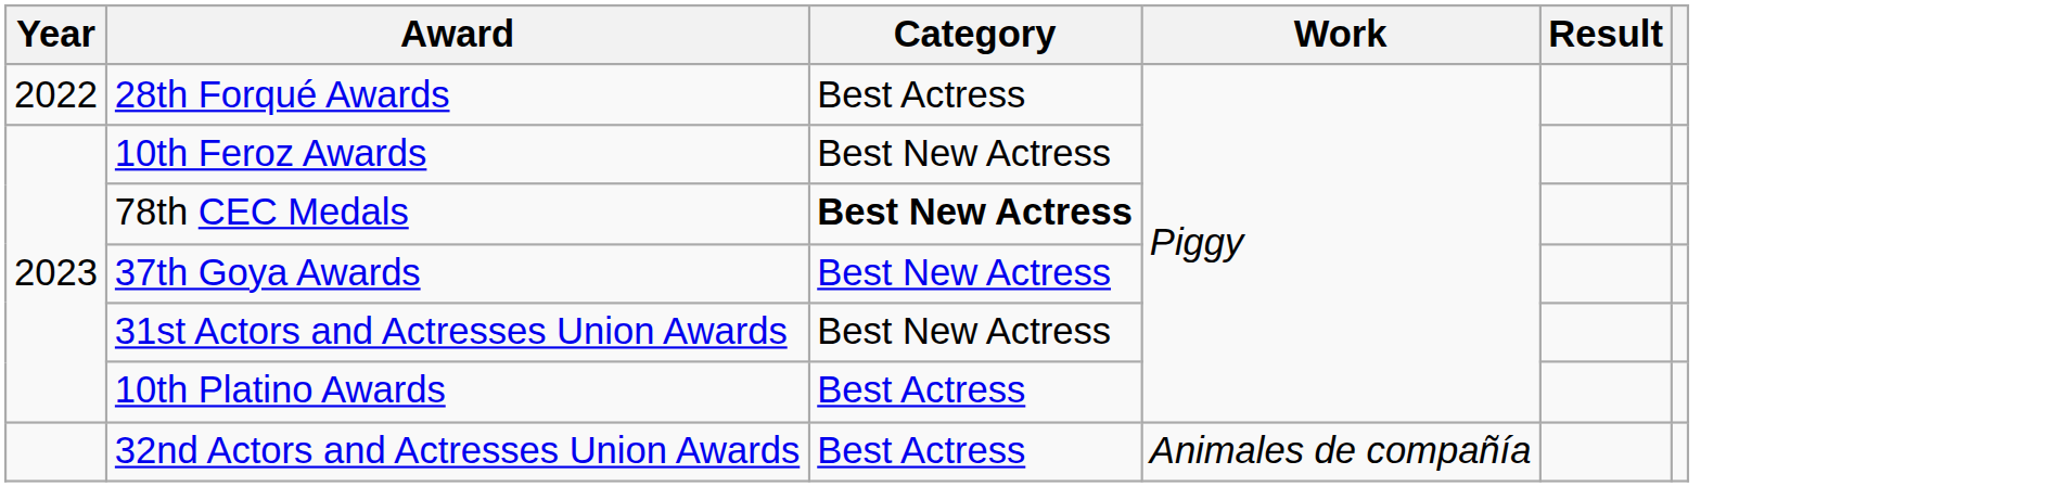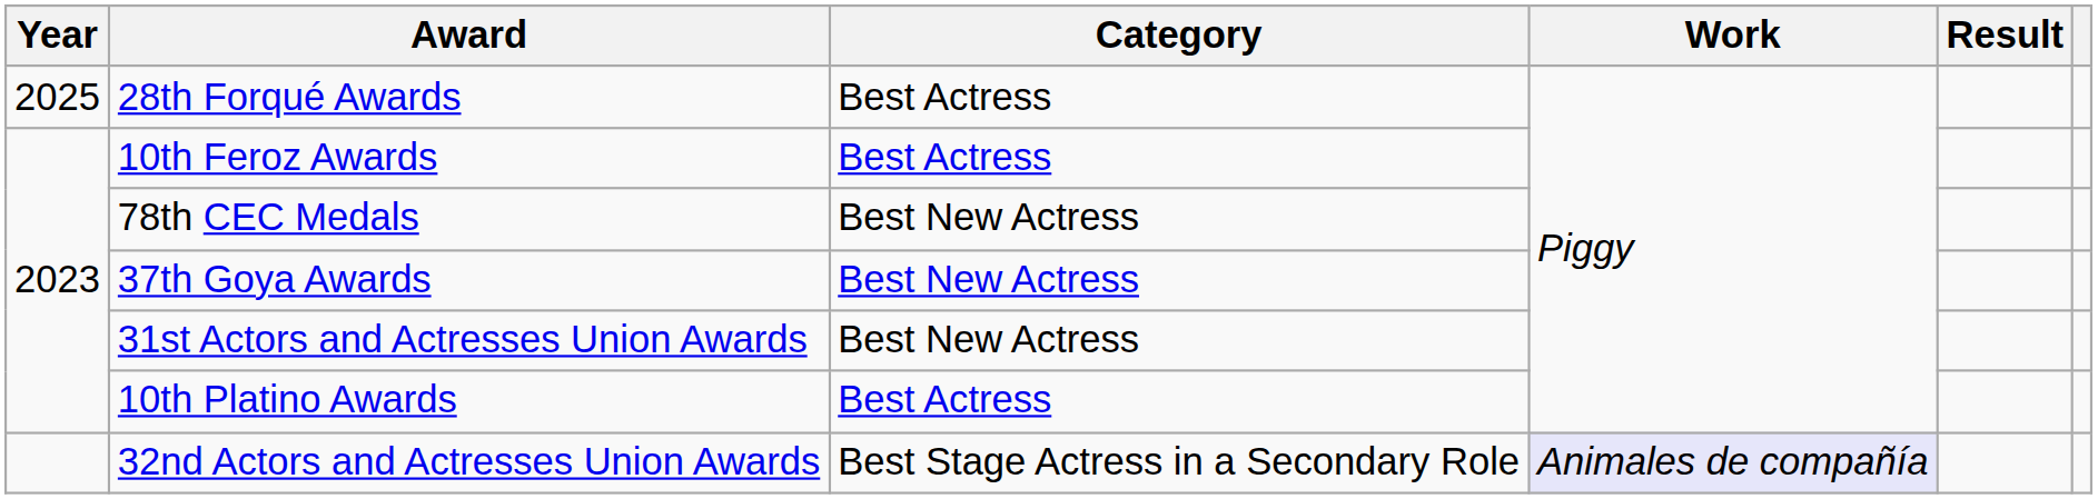28th Forqué Awards | Year: 2022 -> 2025
10th Feroz Awards | Category: Best New Actress -> Best Actress
78th CEC Medals | Category: bold -> normal
32nd Actors and Actresses Union Awards | Category: Best Actress -> Best Stage Actress in a Secondary Role
32nd Actors and Actresses Union Awards | Work: no background -> lavender background
